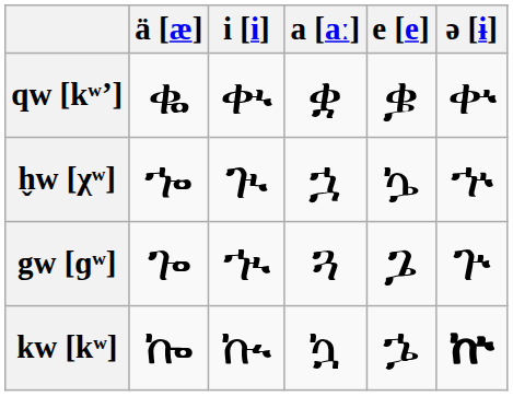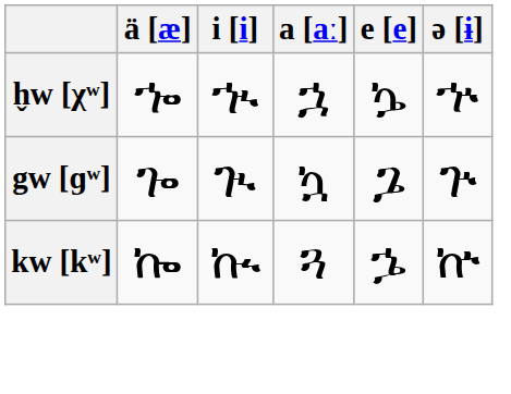- row: qw [kʷʼ] | ቈ | ቊ | ቋ | ቌ | ቍ
h̬w [χʷ] | i [i]: ጒ -> ኊ
gw [ɡʷ] | i [i]: ኊ -> ጒ
gw [ɡʷ] | a [aː]: ጓ -> ኳ
kw [kʷ] | a [aː]: ኳ -> ጓ
kw [kʷ] | ə [ɨ]: bold -> normal
